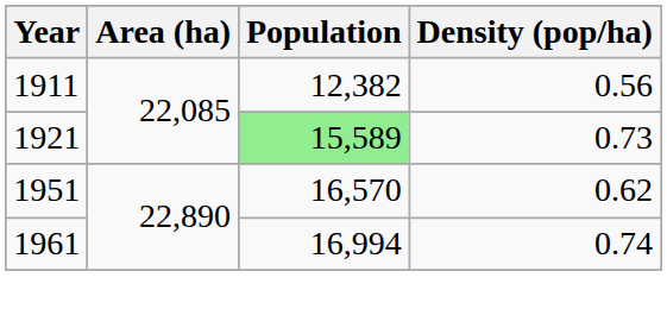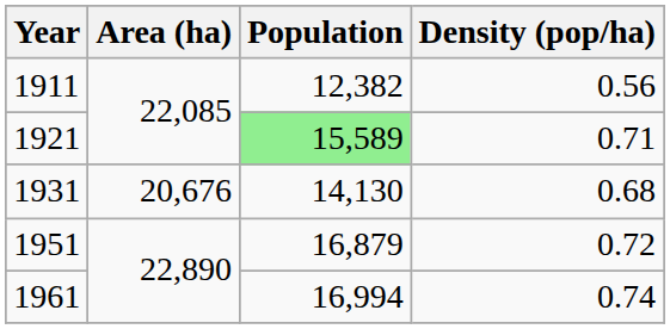1921 | Density (pop/ha): 0.73 -> 0.71
+ row: 1931 | 20,676 | 14,130 | 0.68
1951 | Population: 16,570 -> 16,879
1951 | Density (pop/ha): 0.62 -> 0.72
